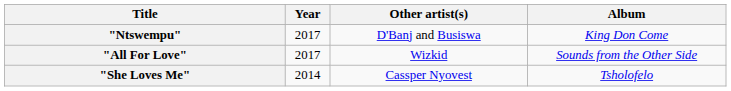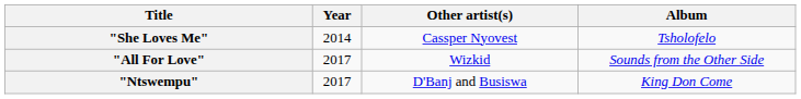rows swapped: "She Loves Me" <-> "Ntswempu"
